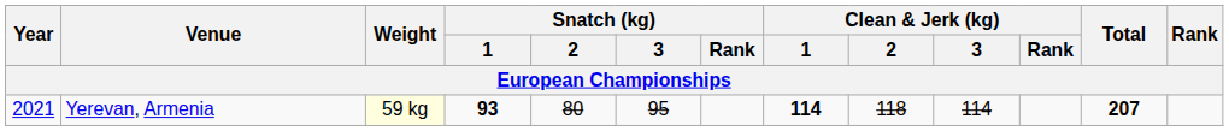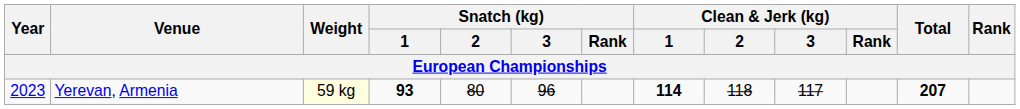Yerevan, Armenia | Year: 2021 -> 2023
Yerevan, Armenia | Snatch (kg) / 3: 95 -> 96
Yerevan, Armenia | Clean & Jerk (kg) / 3: 114 -> 117
